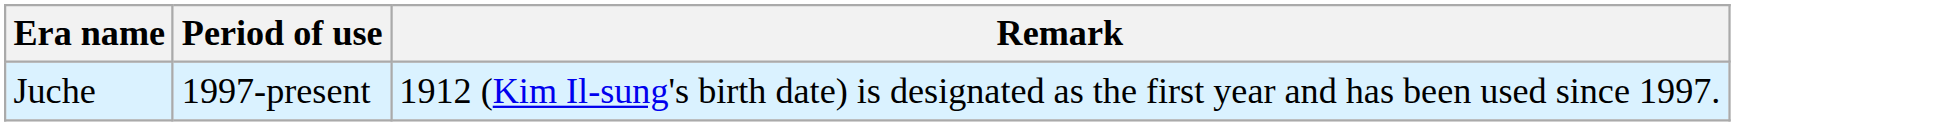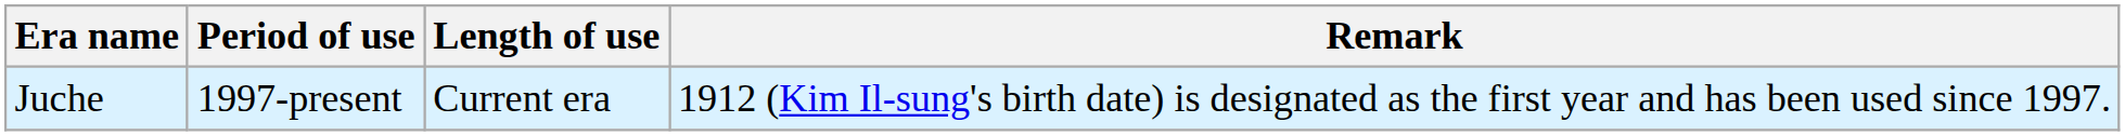+ column: Length of use | Current era
